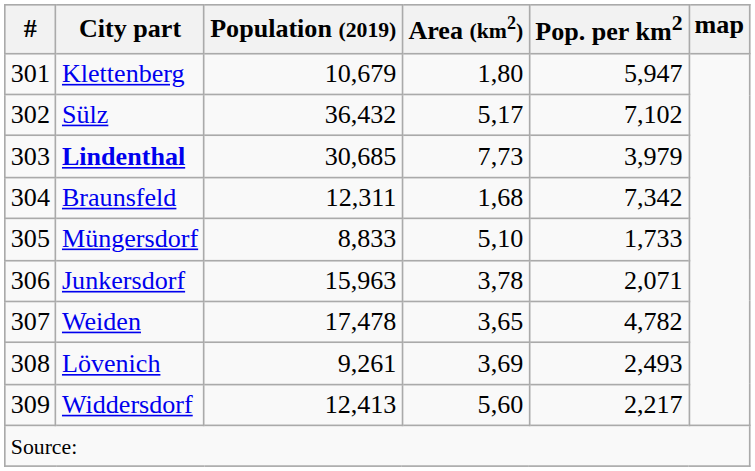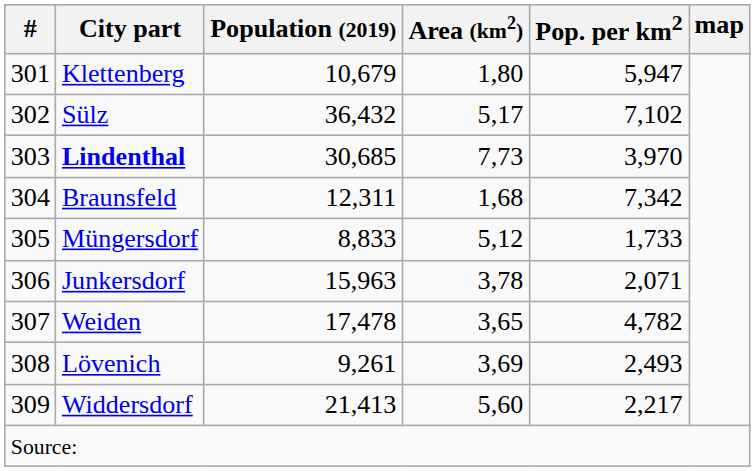Lindenthal | Pop. per km2: 3,979 -> 3,970
Müngersdorf | Area (km2): 5,10 -> 5,12
Widdersdorf | Population (2019): 12,413 -> 21,413
